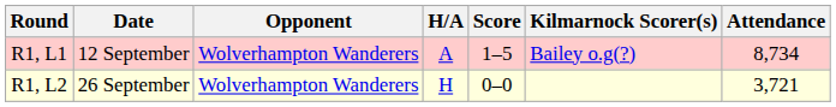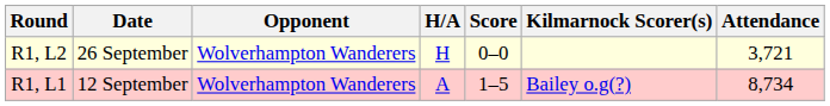rows swapped: R1, L1 <-> R1, L2
